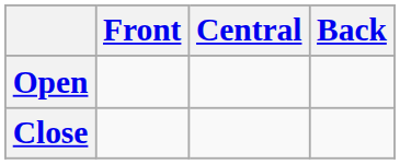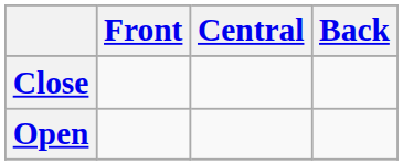rows swapped: Close <-> Open
